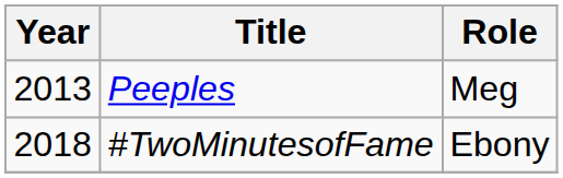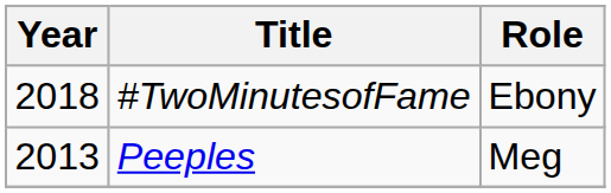rows swapped: Peeples <-> #TwoMinutesofFame
